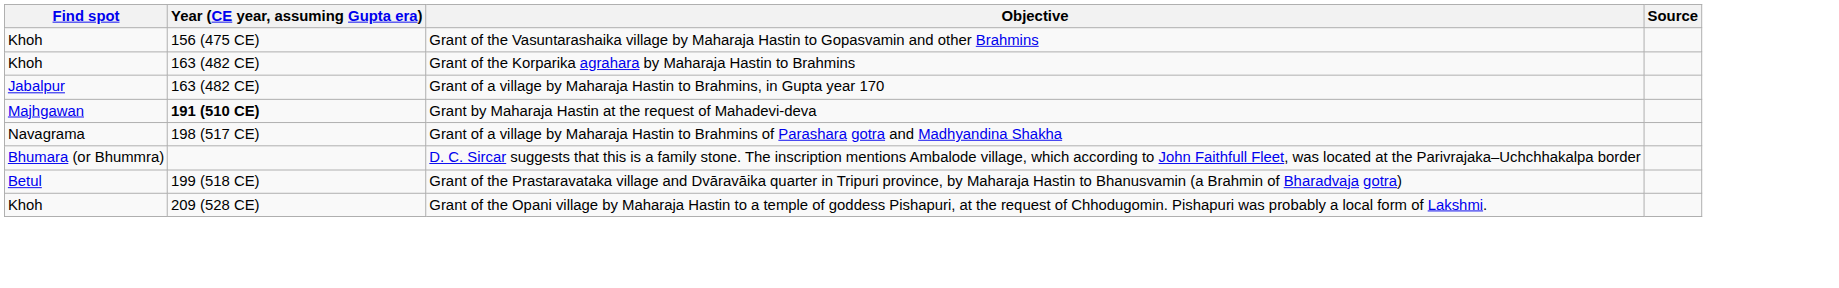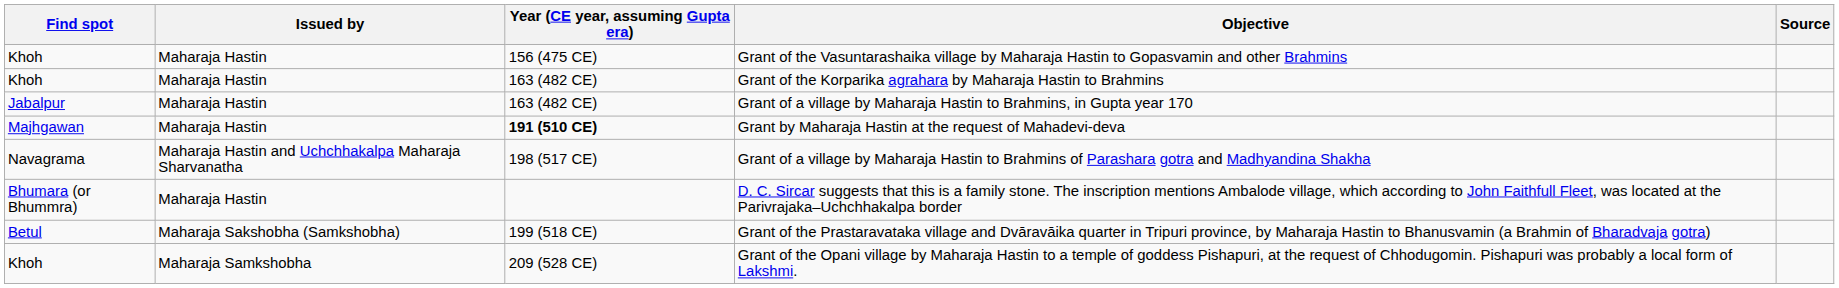+ column: Issued by | Maharaja Hastin | Maharaja Hastin | Maharaja Hastin | Maharaja Hastin | Maharaja Hastin and Uchchhakalpa Maharaja Sharvanatha | Maharaja Hastin | Maharaja Sakshobha (Samkshobha) | Maharaja Samkshobha
